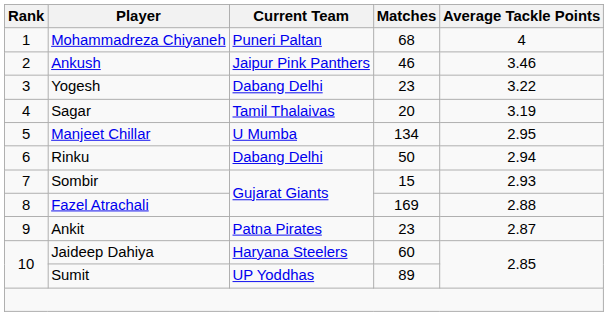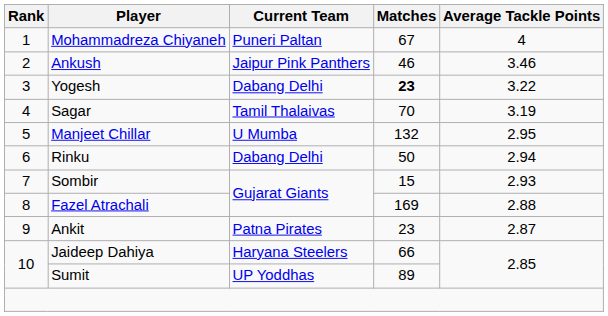Mohammadreza Chiyaneh | Matches: 68 -> 67
Yogesh | Matches: normal -> bold
Sagar | Matches: 20 -> 70
Manjeet Chillar | Matches: 134 -> 132
Jaideep Dahiya | Matches: 60 -> 66
